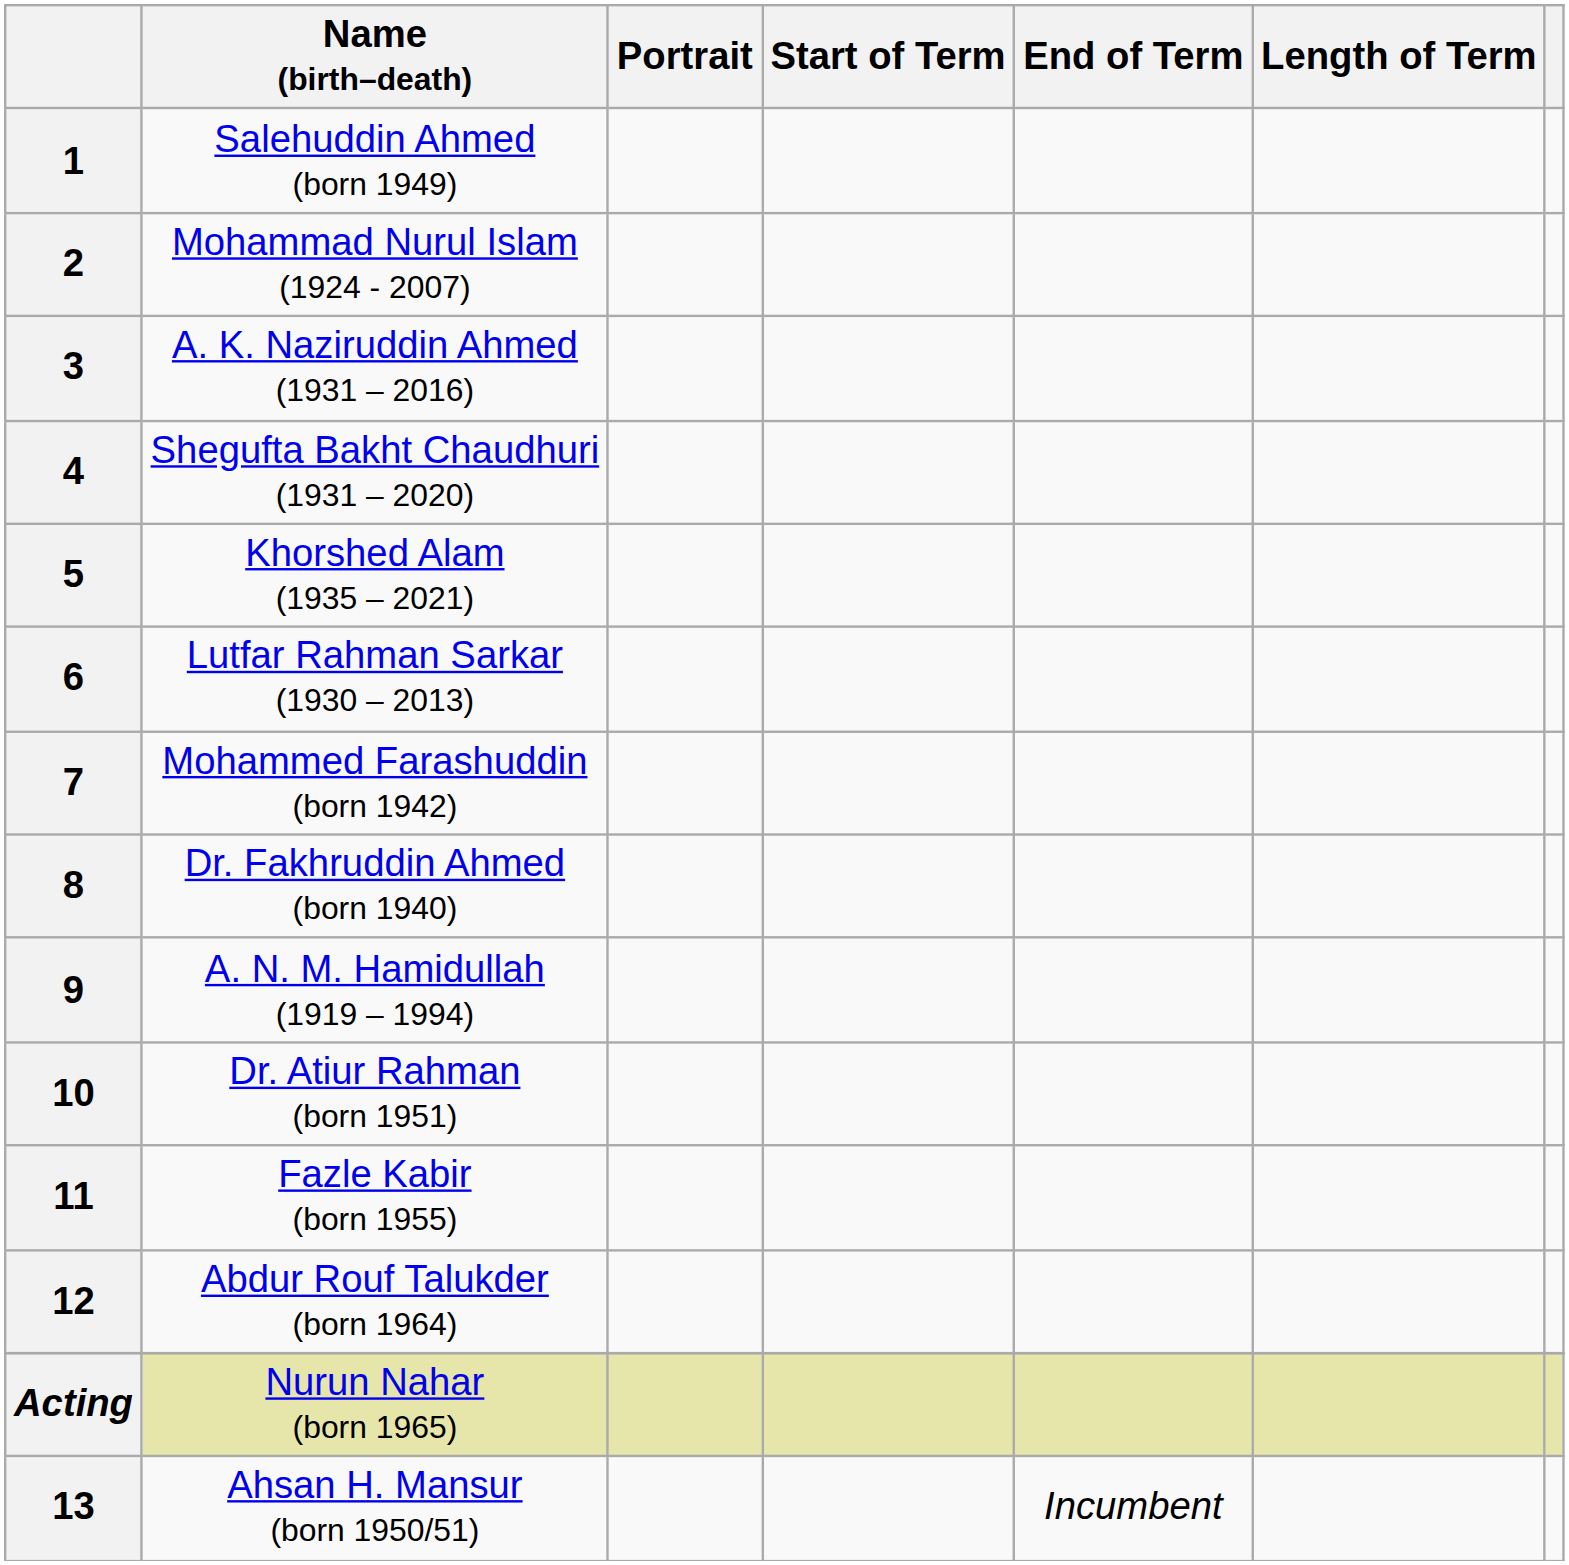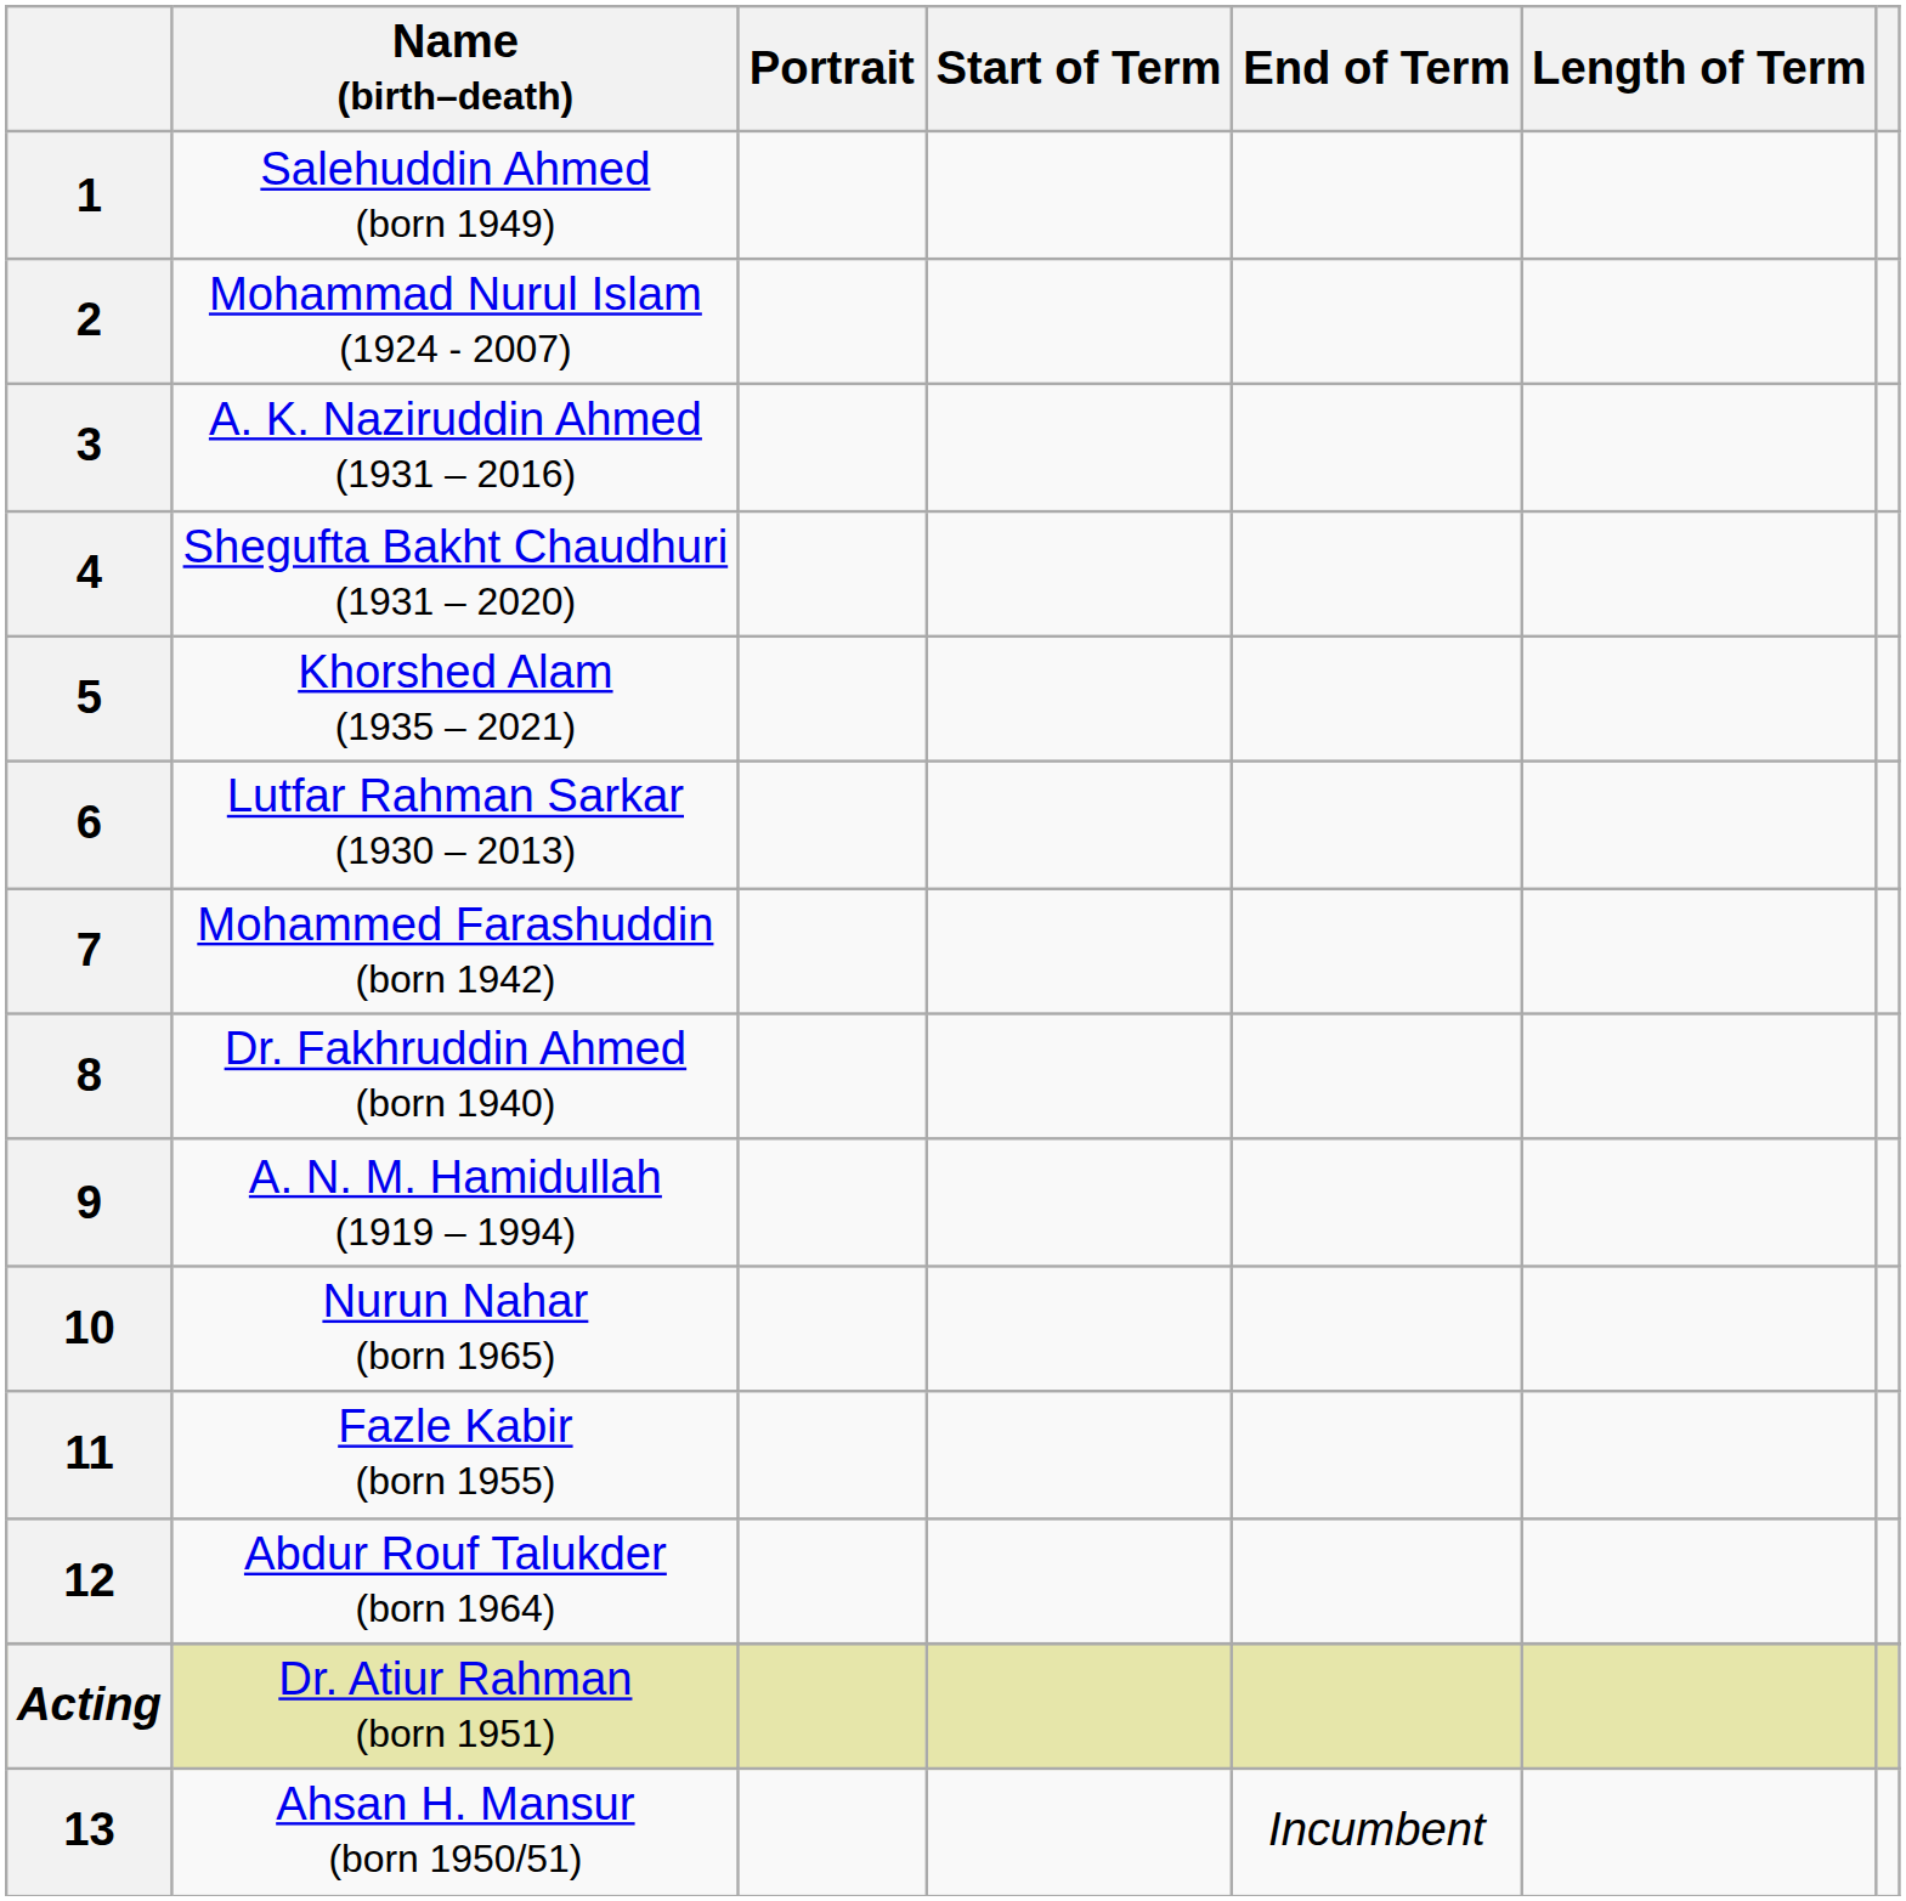10 | Name (birth–death): Dr. Atiur Rahman (born 1951) -> Nurun Nahar (born 1965)
Acting | Name (birth–death): Nurun Nahar (born 1965) -> Dr. Atiur Rahman (born 1951)
